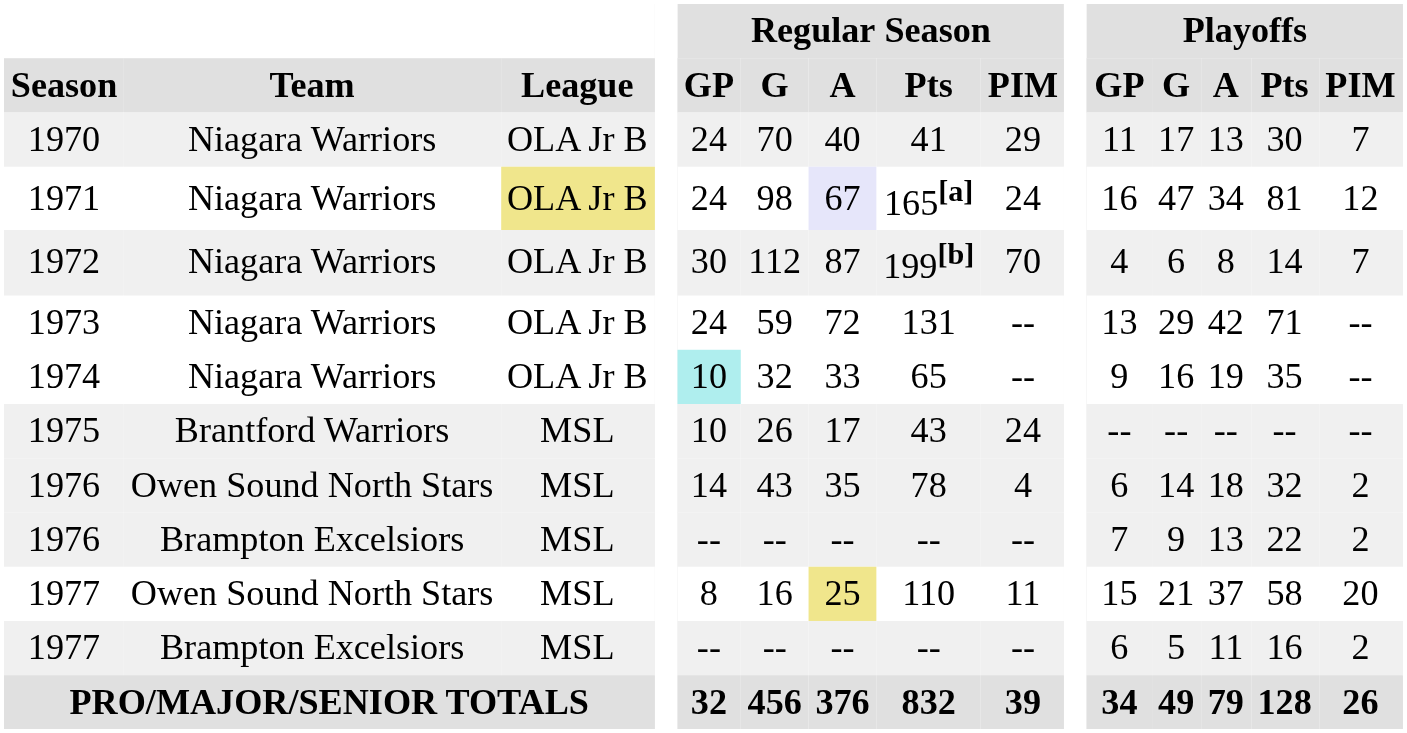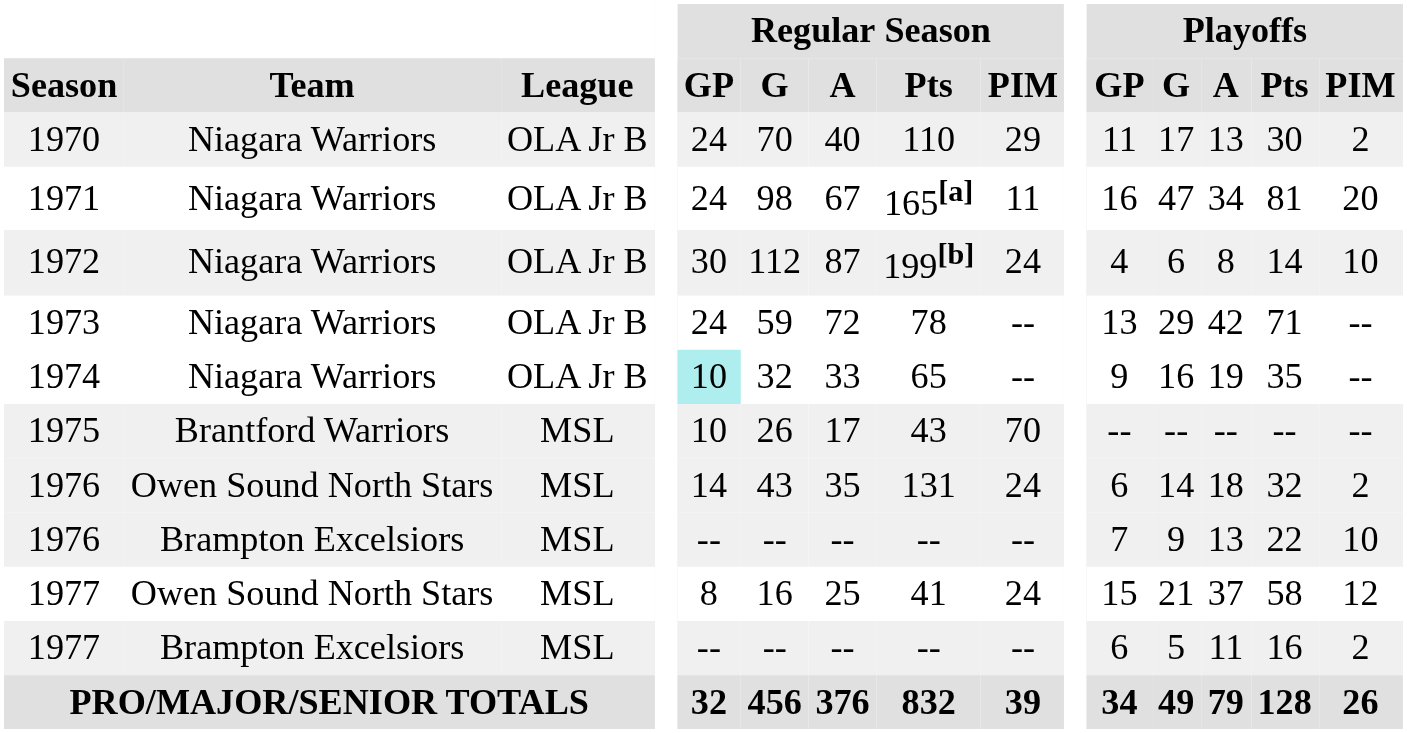1970 | Regular Season / Pts: 41 -> 110
1970 | Playoffs / PIM: 7 -> 2
1971 | League: khaki background -> no background
1971 | Regular Season / A: lavender background -> no background
1971 | Regular Season / PIM: 24 -> 11
1971 | Playoffs / PIM: 12 -> 20
1972 | Regular Season / PIM: 70 -> 24
1972 | Playoffs / PIM: 7 -> 10
1973 | Regular Season / Pts: 131 -> 78
1975 | Regular Season / PIM: 24 -> 70
1976 / Owen Sound North Stars | Regular Season / Pts: 78 -> 131
1976 / Owen Sound North Stars | Regular Season / PIM: 4 -> 24
1976 / Brampton Excelsiors | Playoffs / PIM: 2 -> 10
1977 / Owen Sound North Stars | Regular Season / A: khaki background -> no background
1977 / Owen Sound North Stars | Regular Season / Pts: 110 -> 41
1977 / Owen Sound North Stars | Regular Season / PIM: 11 -> 24
1977 / Owen Sound North Stars | Playoffs / PIM: 20 -> 12
